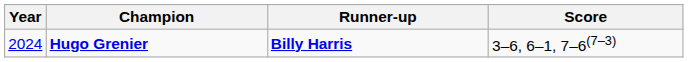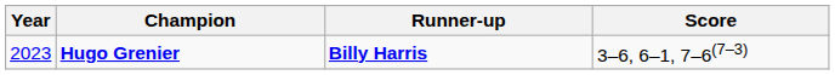Hugo Grenier | Year: 2024 -> 2023
